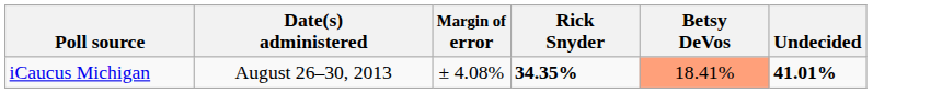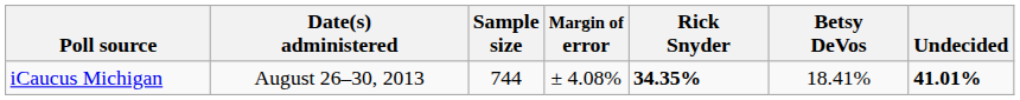+ column: Sample size | 744
iCaucus Michigan | Betsy DeVos: lightsalmon background -> no background
